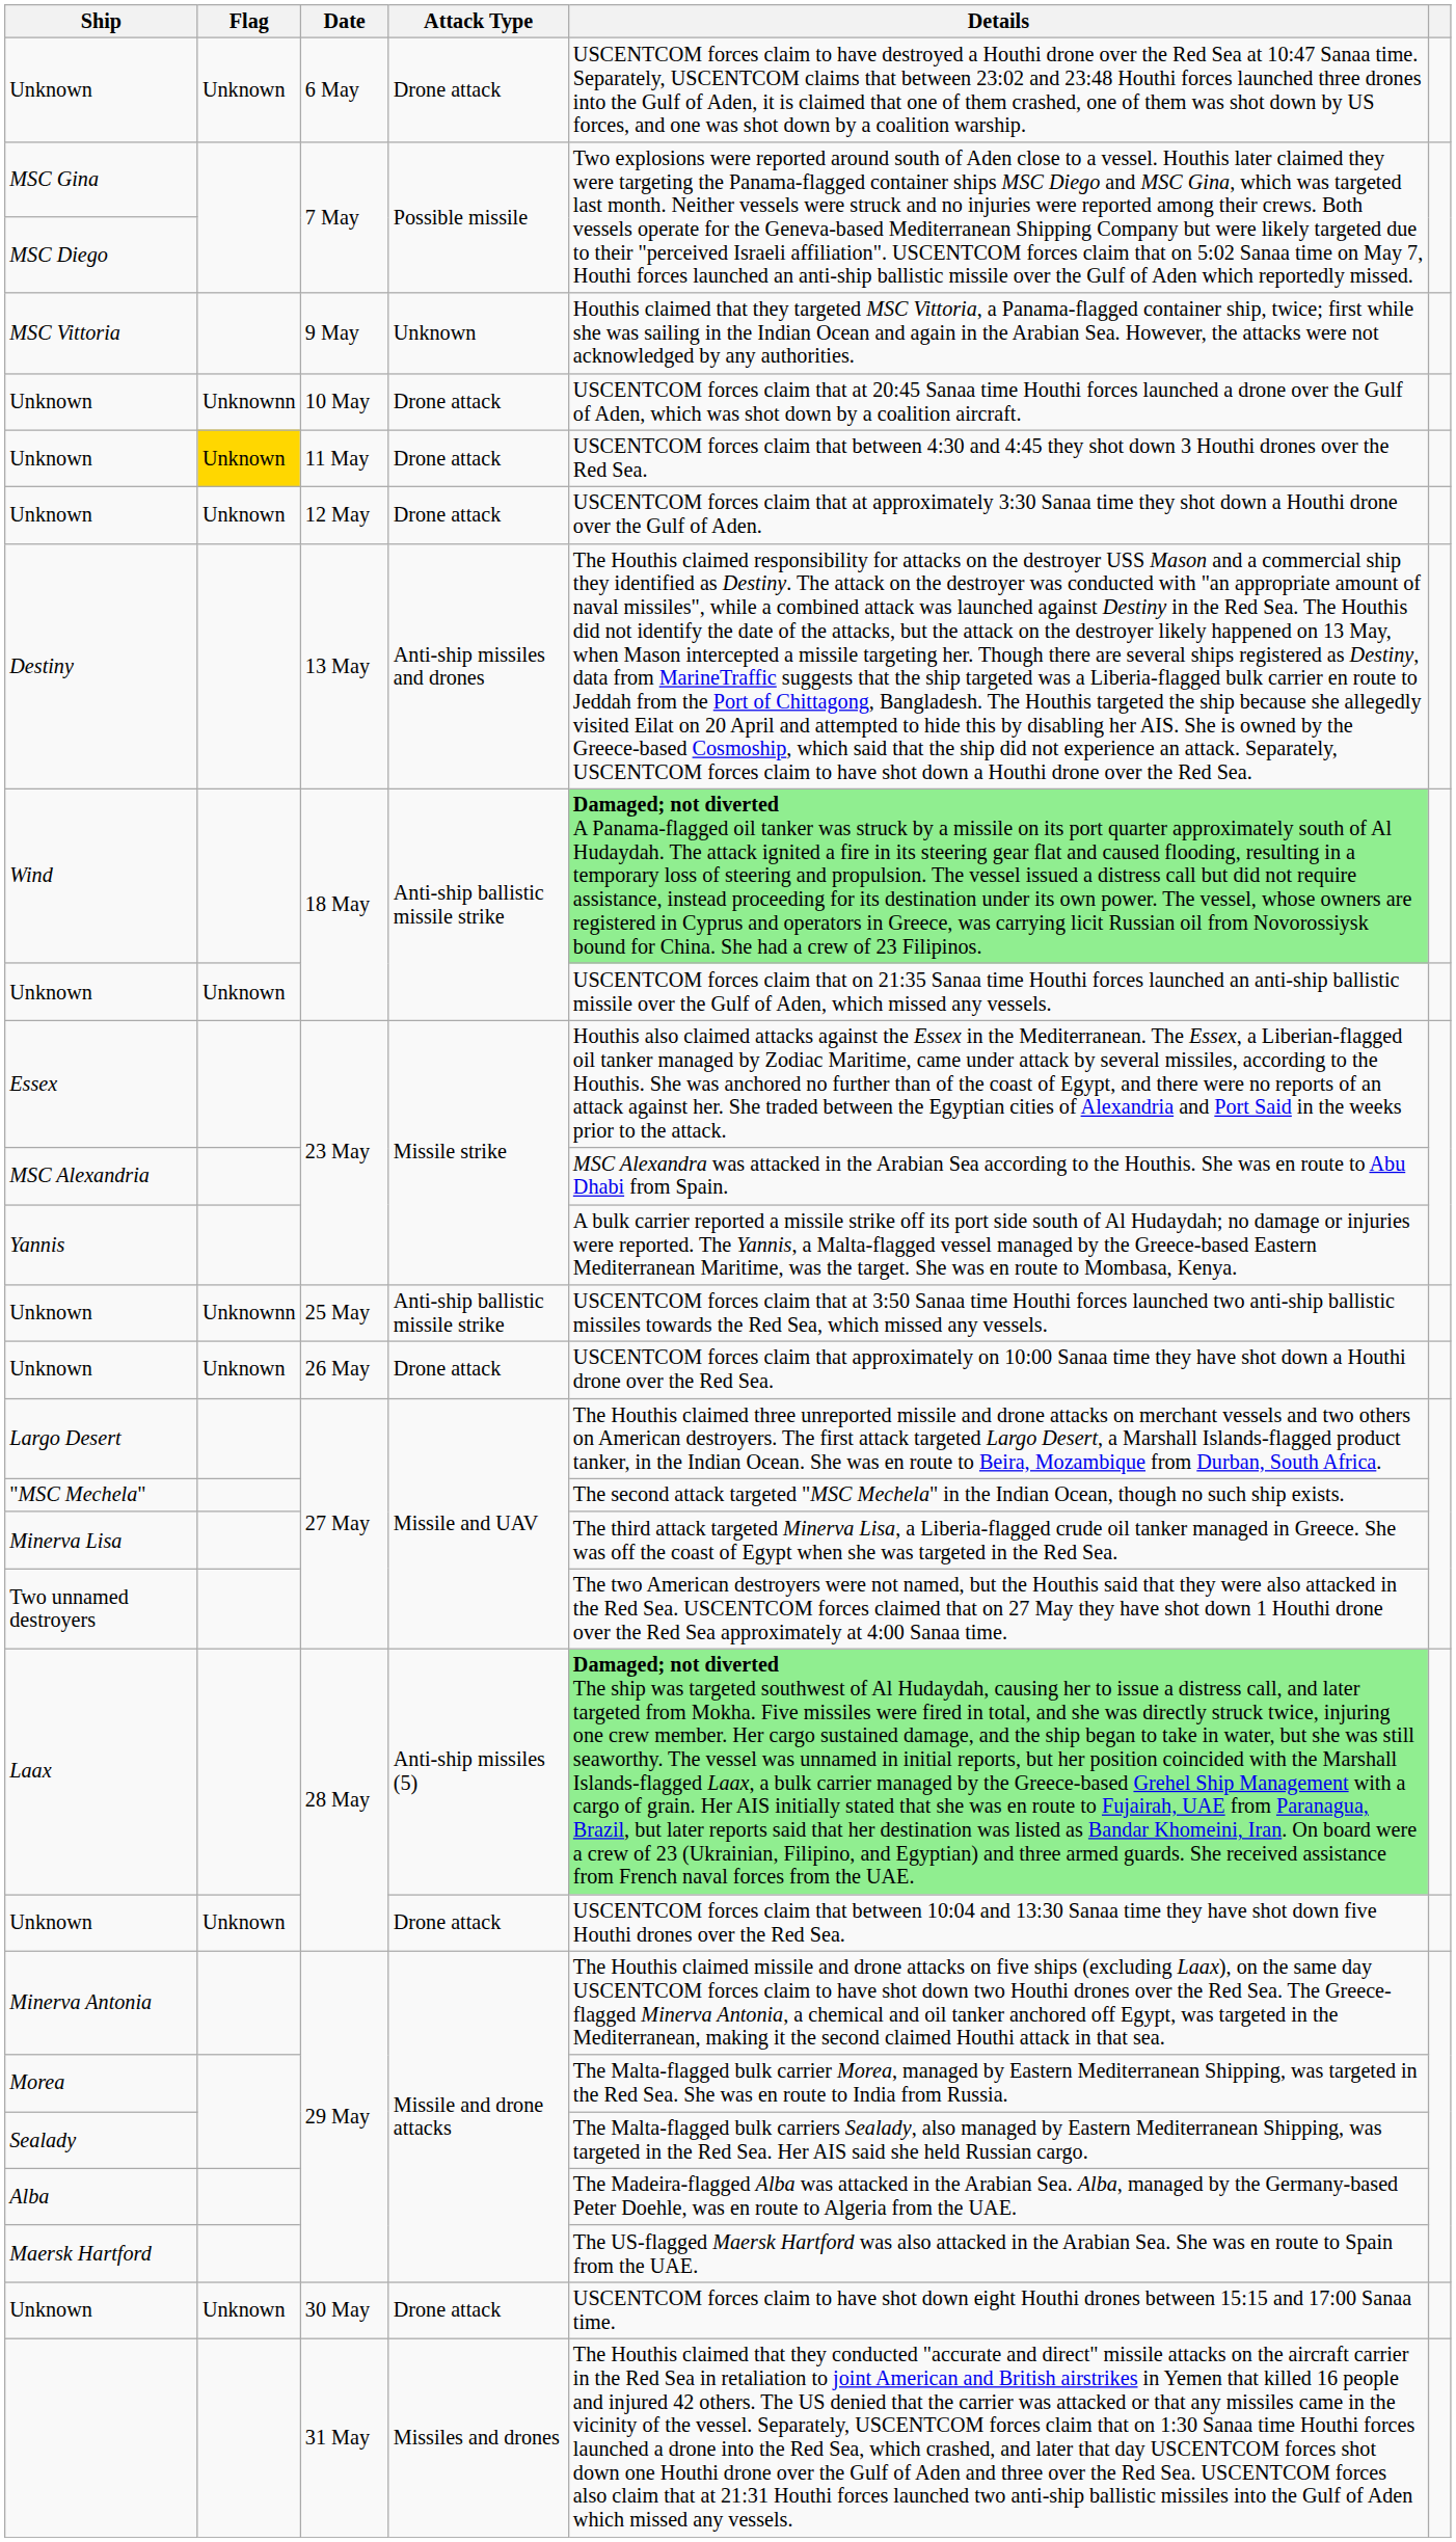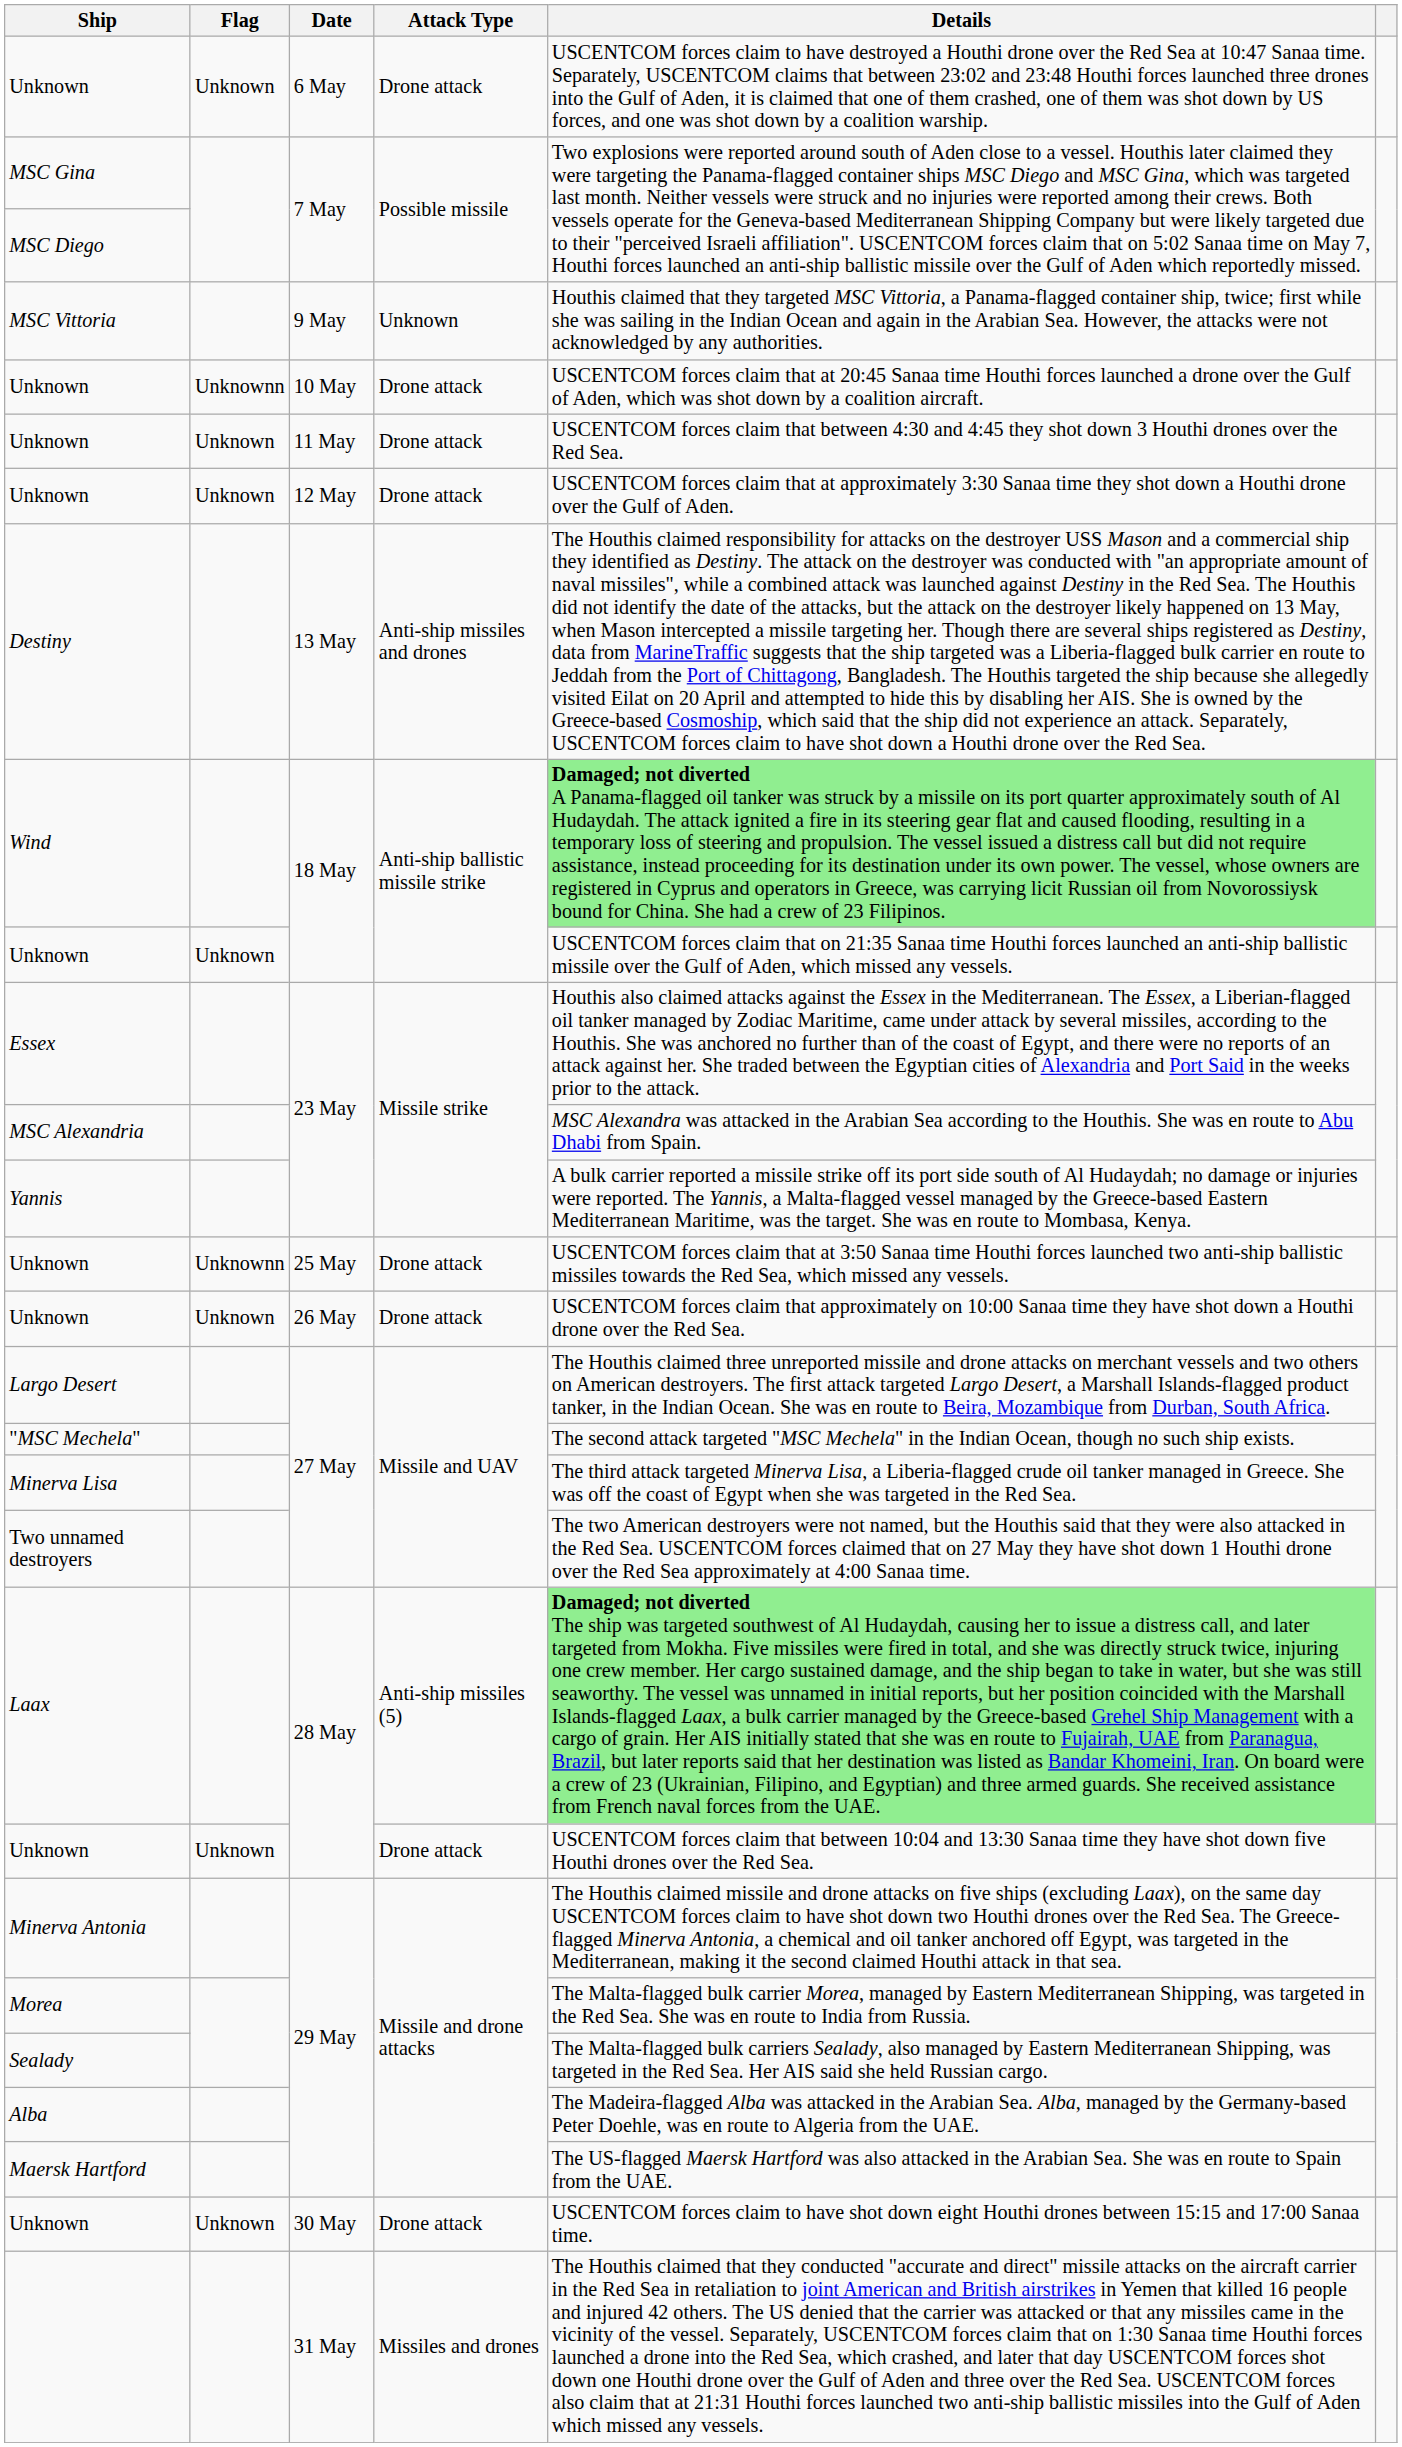Unknown / 11 May | Flag: gold background -> no background
Unknown / 25 May | Attack Type: Anti-ship ballistic missile strike -> Drone attack
